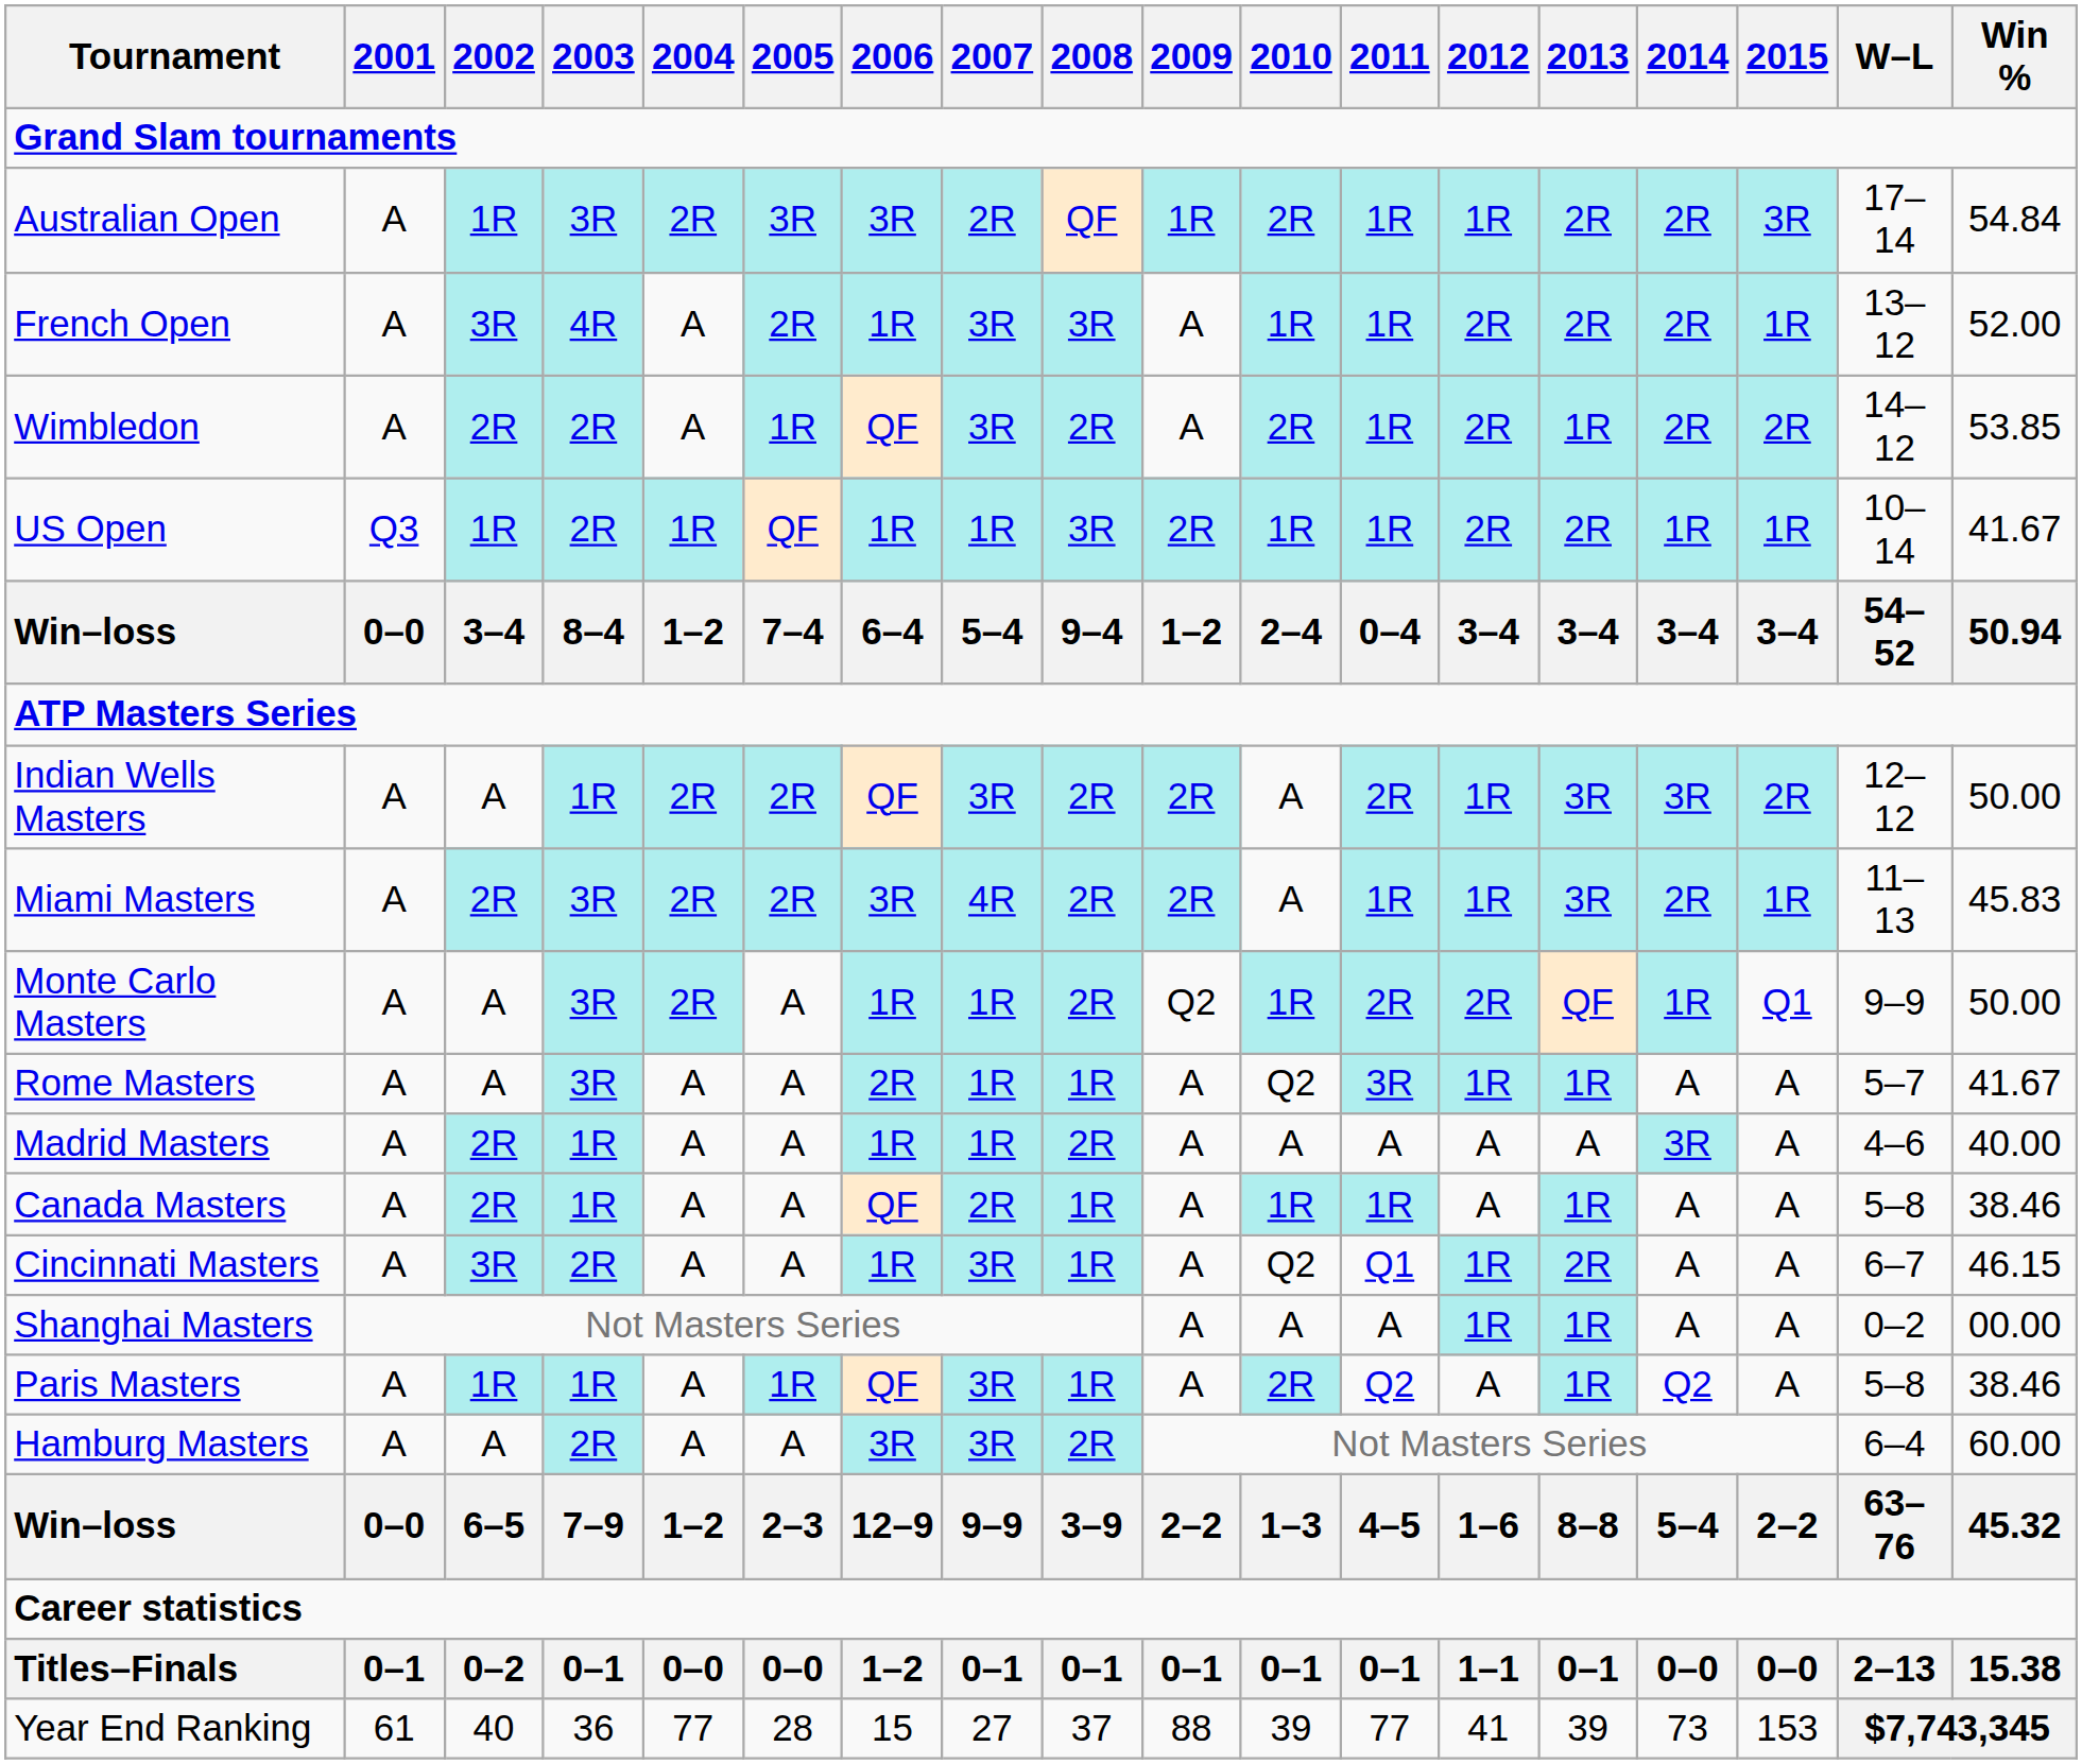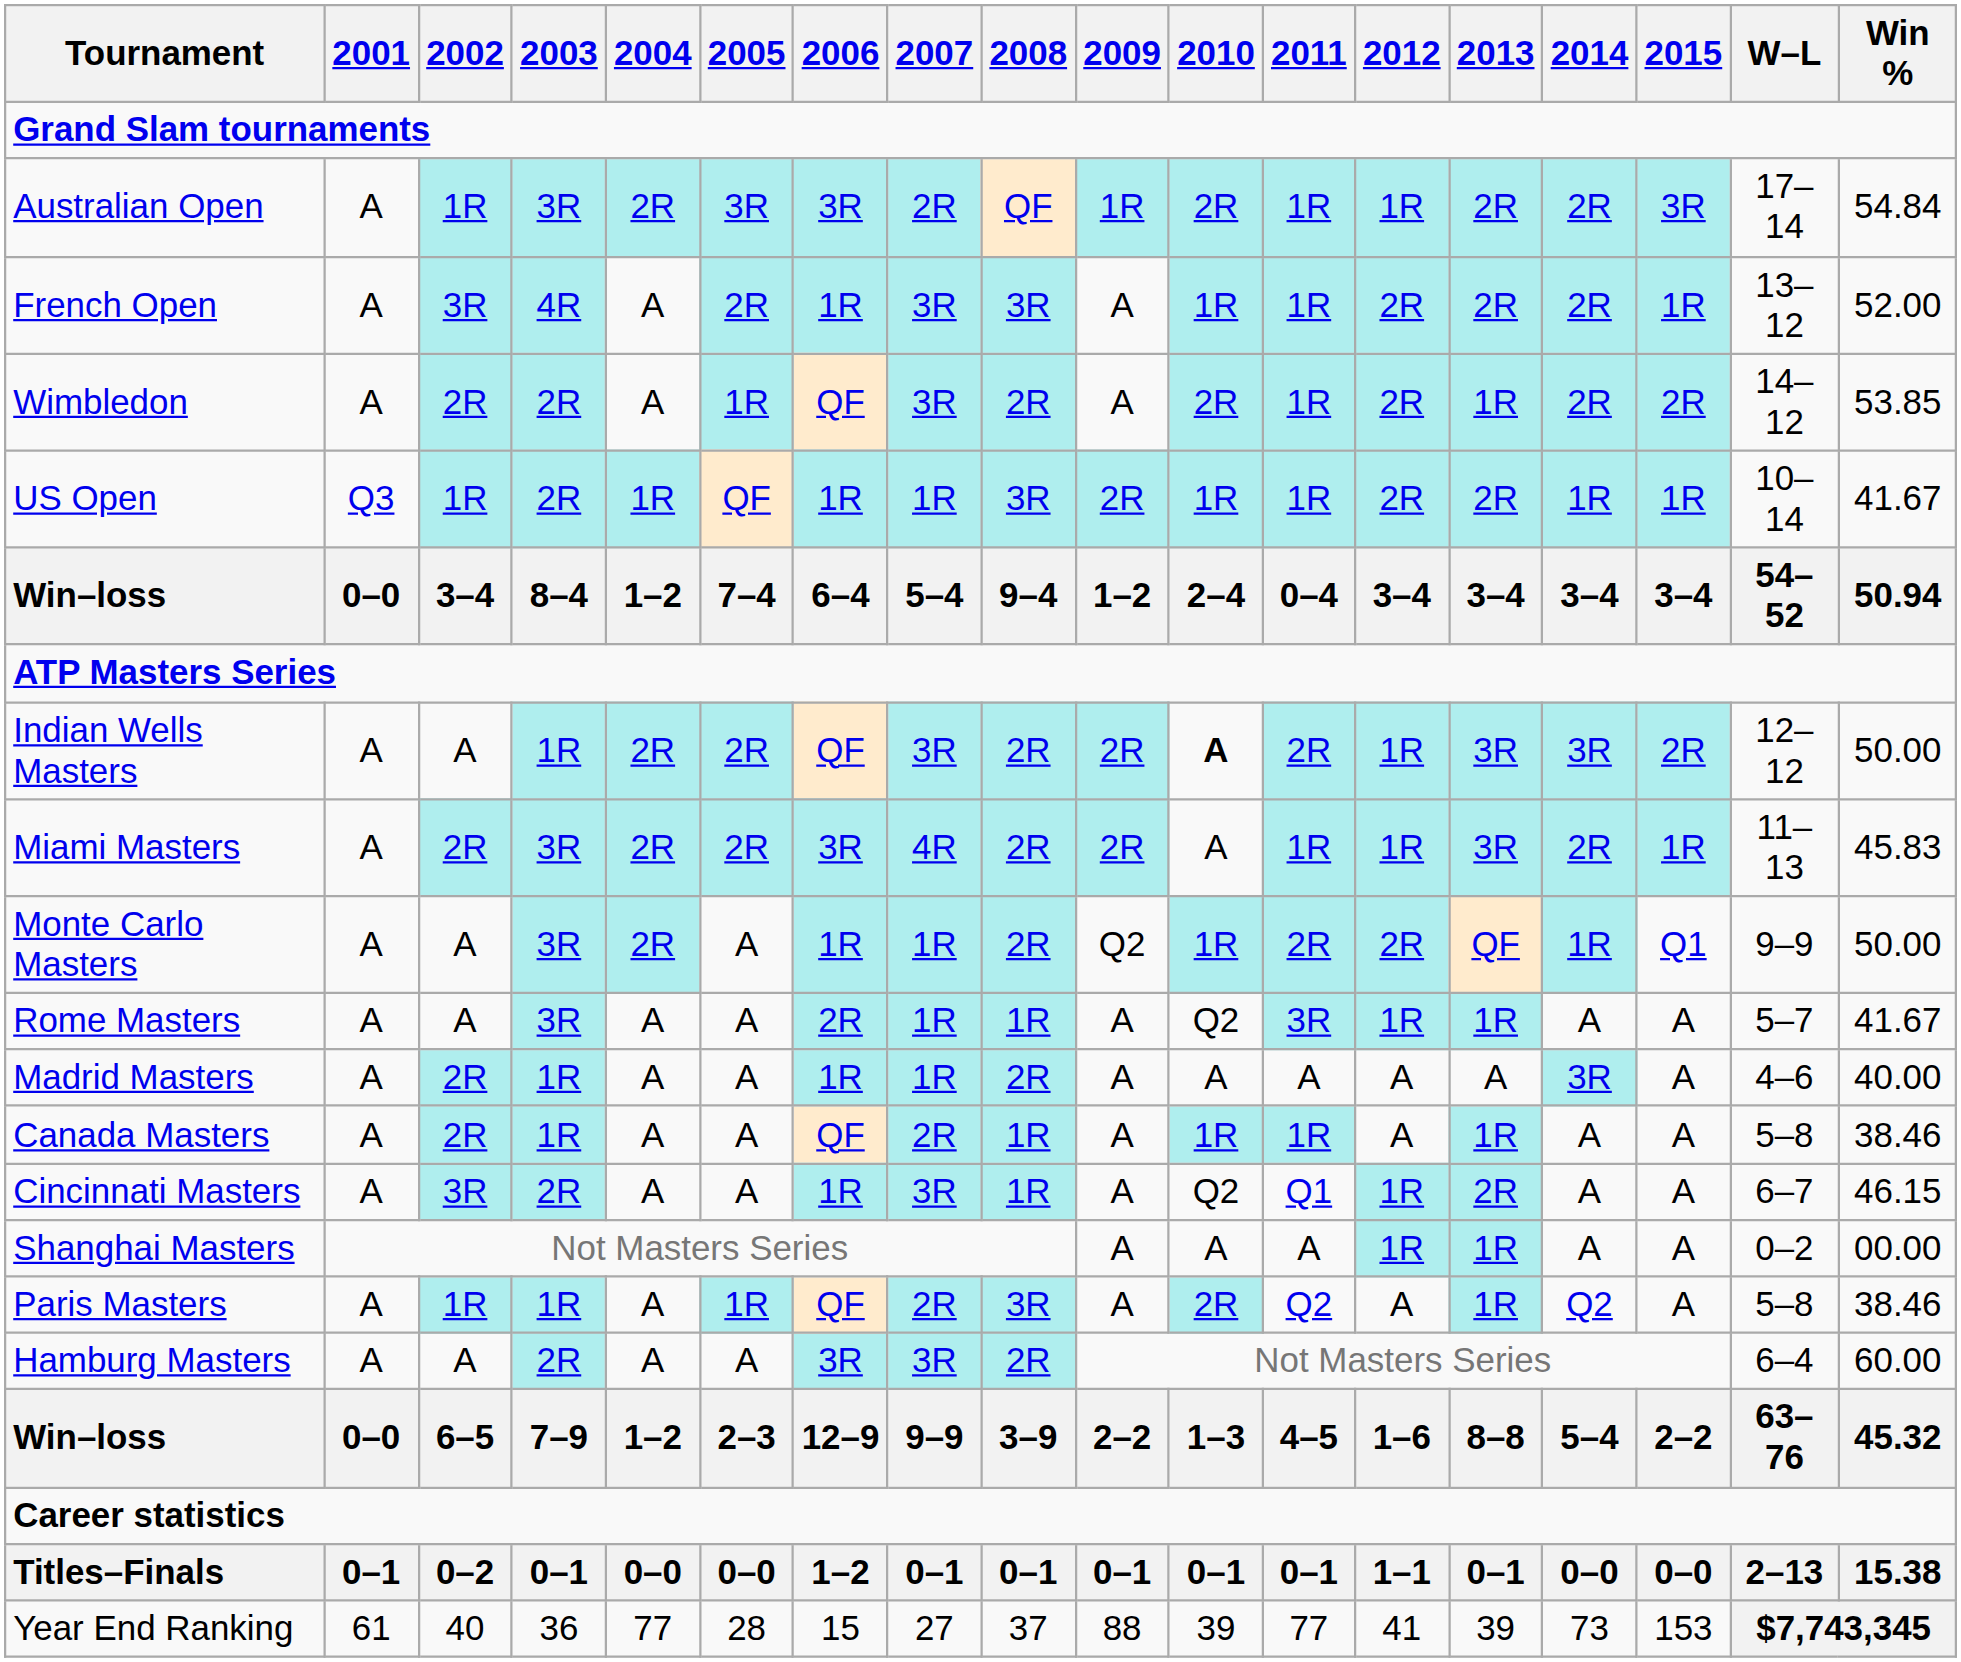Indian Wells Masters | 2010: normal -> bold
Paris Masters | 2007: 3R -> 2R
Paris Masters | 2008: 1R -> 3R
